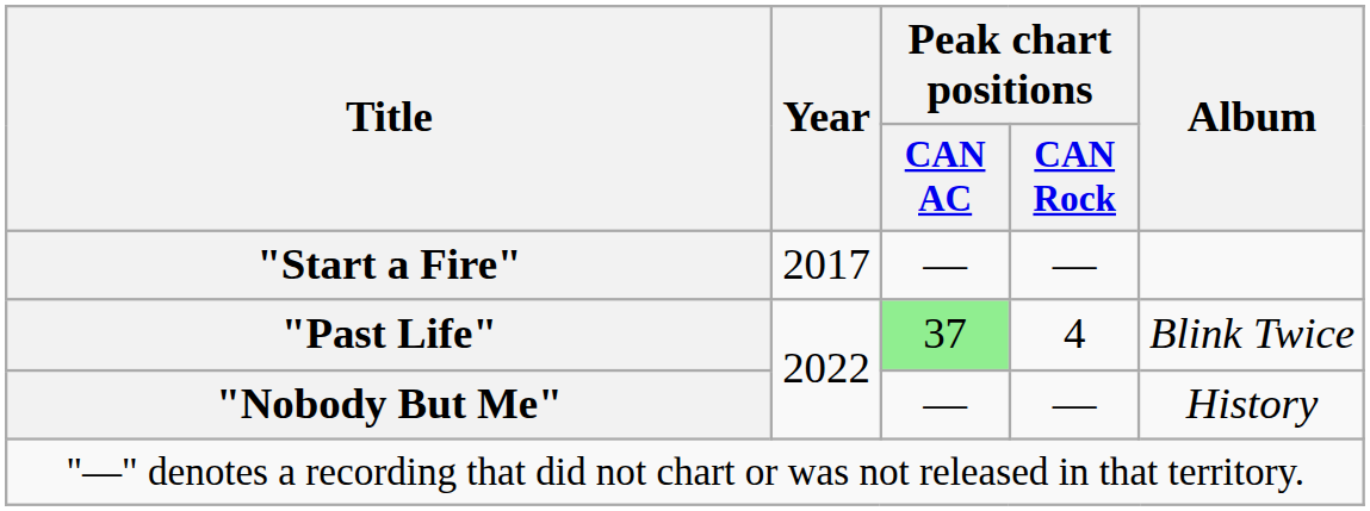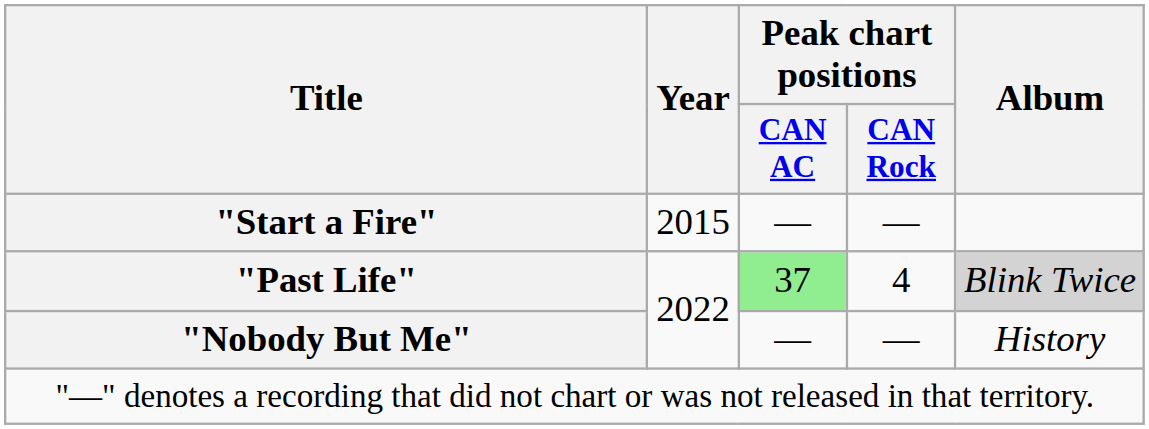"Start a Fire" | Year: 2017 -> 2015
"Past Life" | Album: no background -> lightgrey background
